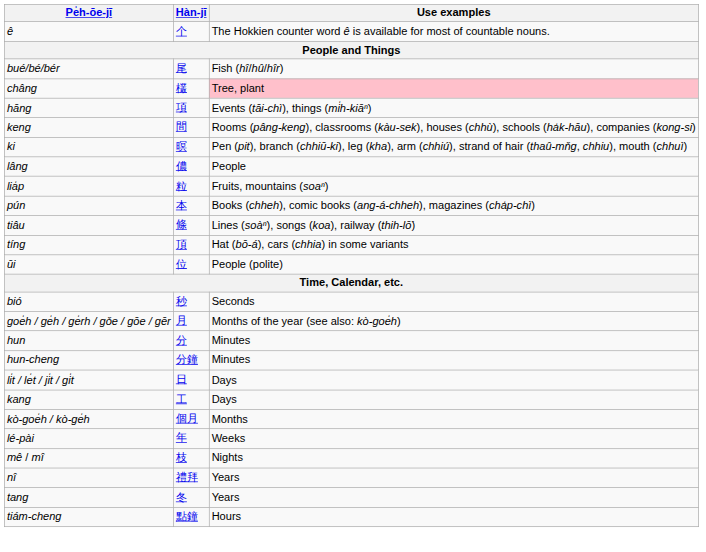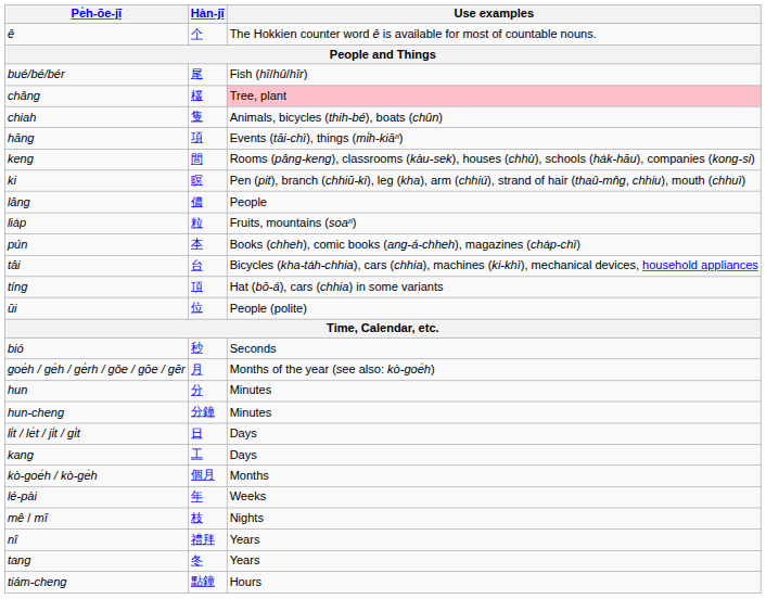+ row: chiah | 隻 | Animals, bicycles (thih-bé), boats (chûn)
+ row: tâi | 台 | Bicycles (kha-ta̍h-chhia), cars (chhia), machines (ki-khì), mechanical devices, household appliances
- row: tiâu | 條 | Lines (soàⁿ), songs (koa), railway (thih-lō͘)
